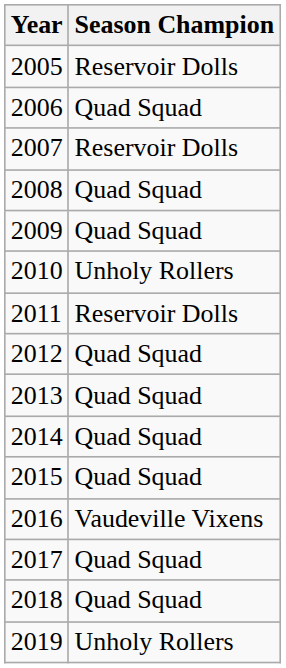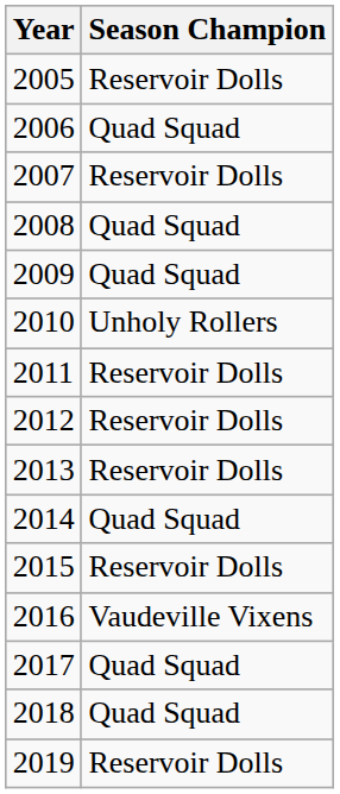2012 | Season Champion: Quad Squad -> Reservoir Dolls
2013 | Season Champion: Quad Squad -> Reservoir Dolls
2015 | Season Champion: Quad Squad -> Reservoir Dolls
2019 | Season Champion: Unholy Rollers -> Reservoir Dolls
